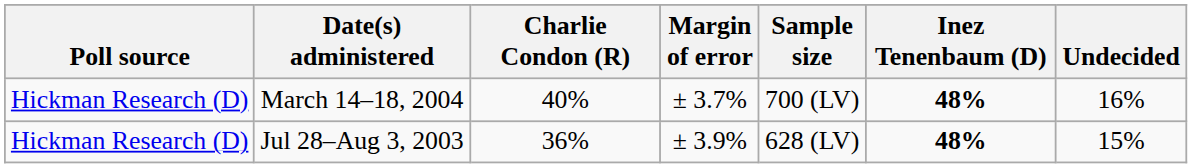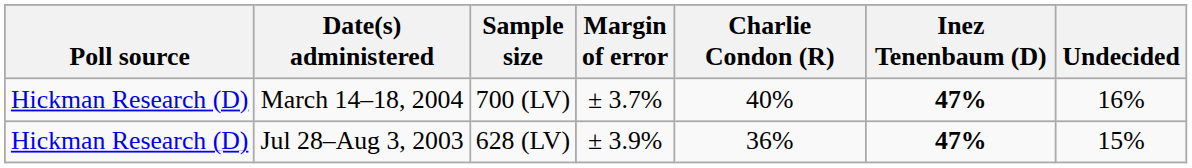columns swapped: Sample size <-> Charlie Condon (R)
March 14–18, 2004 | Inez Tenenbaum (D): 48% -> 47%
Jul 28–Aug 3, 2003 | Inez Tenenbaum (D): 48% -> 47%
